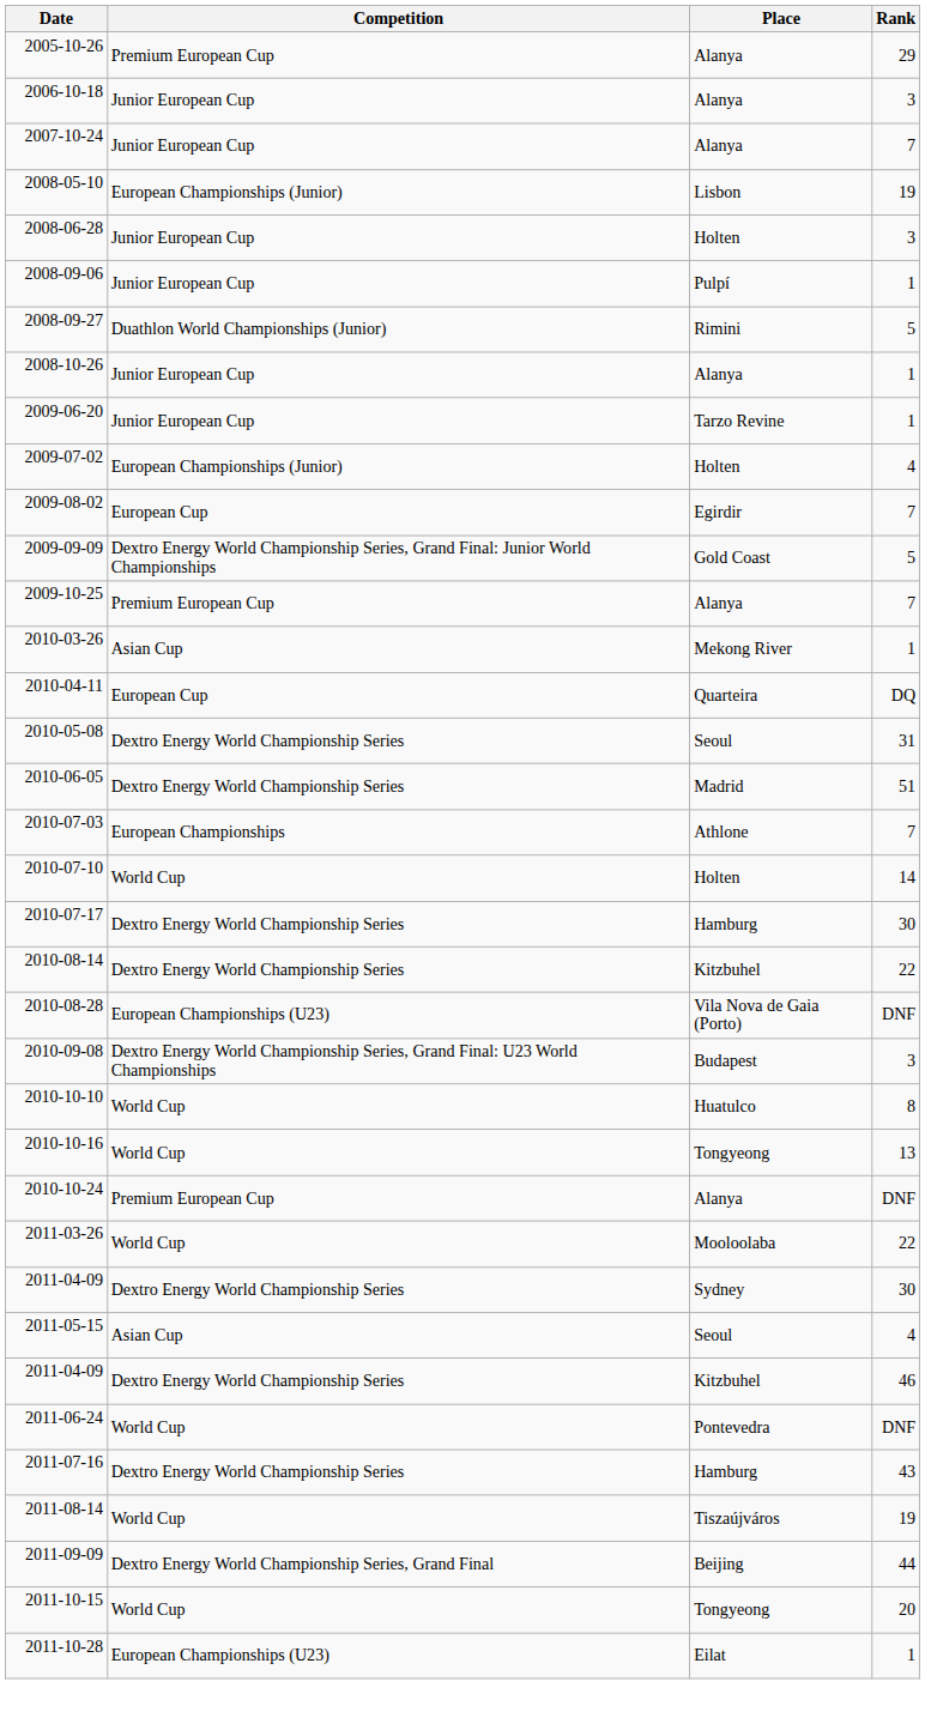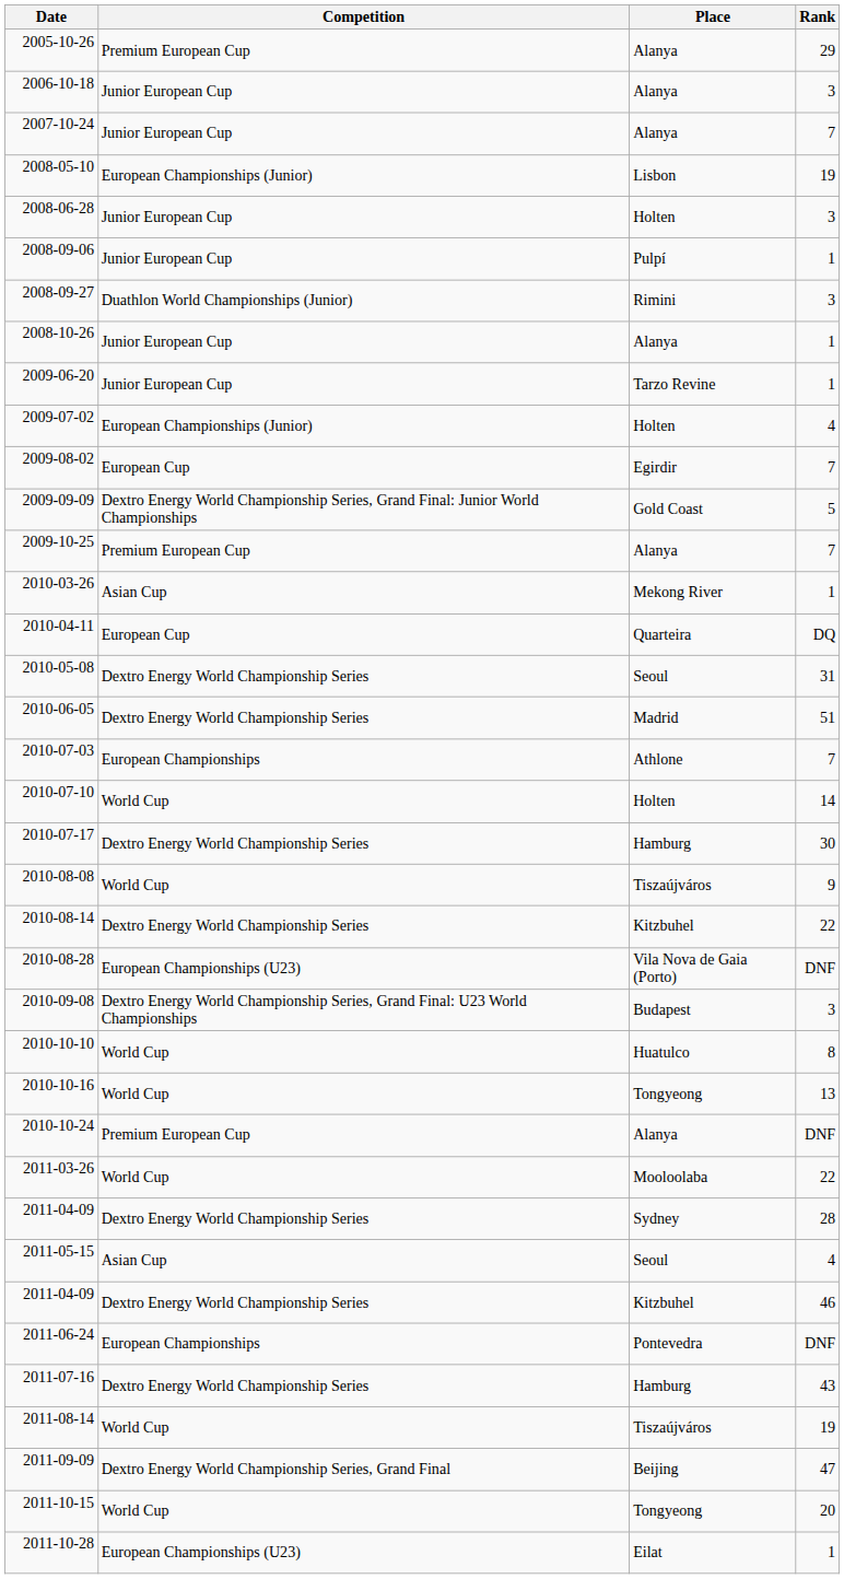2008-09-27 | Rank: 5 -> 3
+ row: 2010-08-08 | World Cup | Tiszaújváros | 9
2011-04-09 / Sydney | Rank: 30 -> 28
2011-06-24 | Competition: World Cup -> European Championships
2011-09-09 | Rank: 44 -> 47
